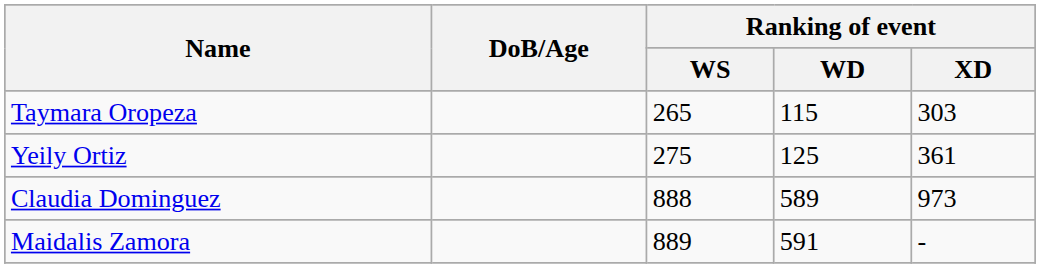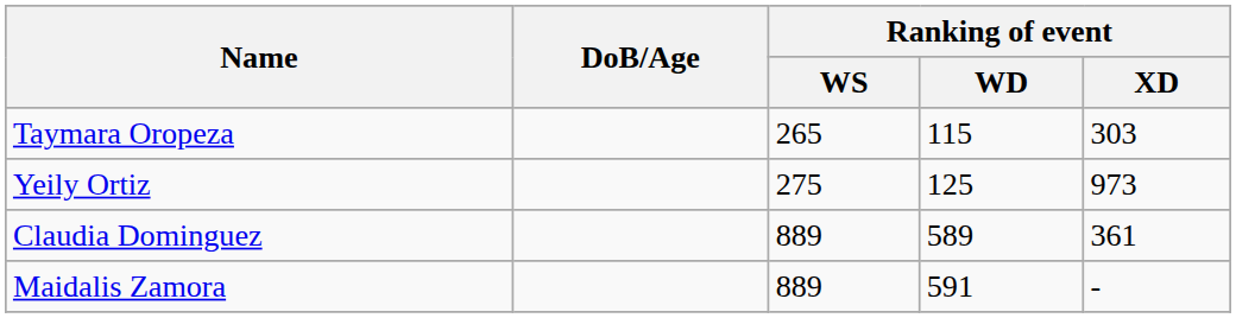Yeily Ortiz | Ranking of event / XD: 361 -> 973
Claudia Dominguez | Ranking of event / WS: 888 -> 889
Claudia Dominguez | Ranking of event / XD: 973 -> 361
